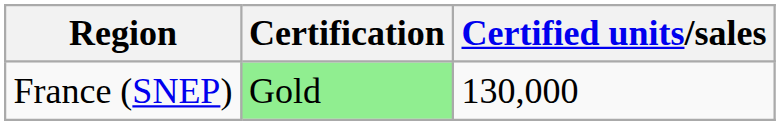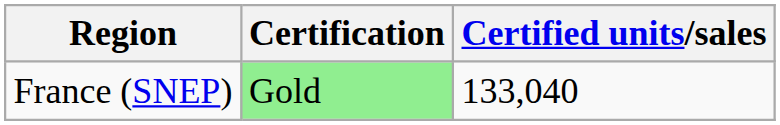France (SNEP) | Certified units/sales: 130,000 -> 133,040
